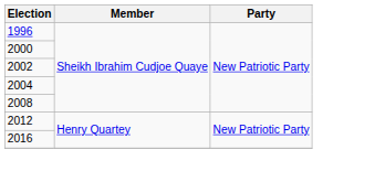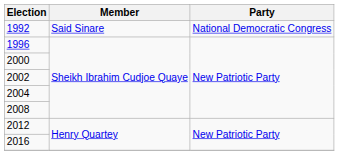+ row: 1992 | Said Sinare | National Democratic Congress
